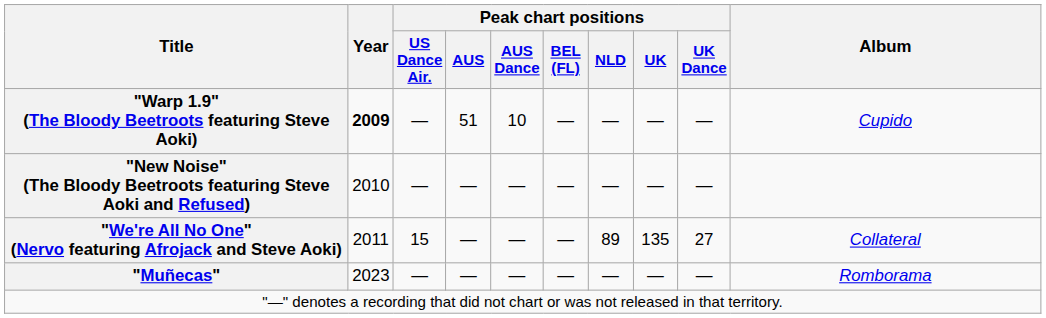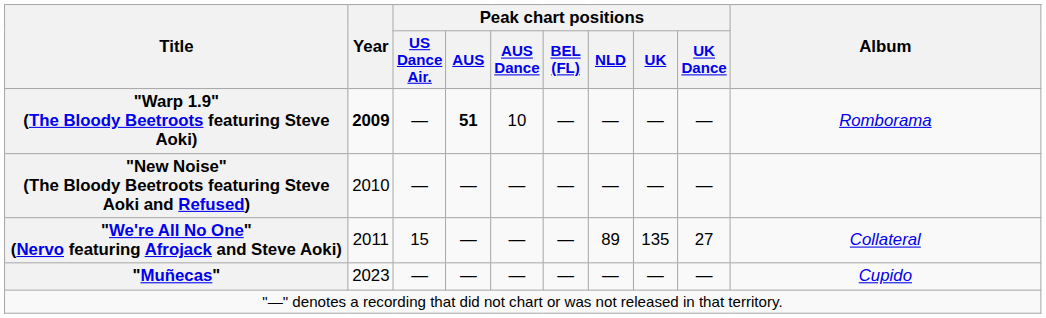"Warp 1.9" (The Bloody Beetroots featuring Steve Aoki) | Peak chart positions / AUS: normal -> bold
"Warp 1.9" (The Bloody Beetroots featuring Steve Aoki) | Album: Cupido -> Romborama
"Muñecas" | Album: Romborama -> Cupido
